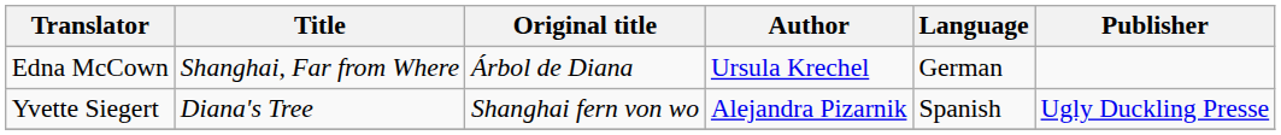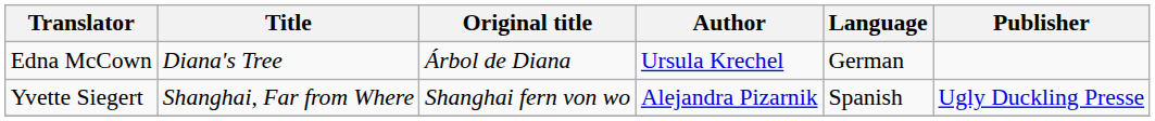Edna McCown | Title: Shanghai, Far from Where -> Diana's Tree
Yvette Siegert | Title: Diana's Tree -> Shanghai, Far from Where
